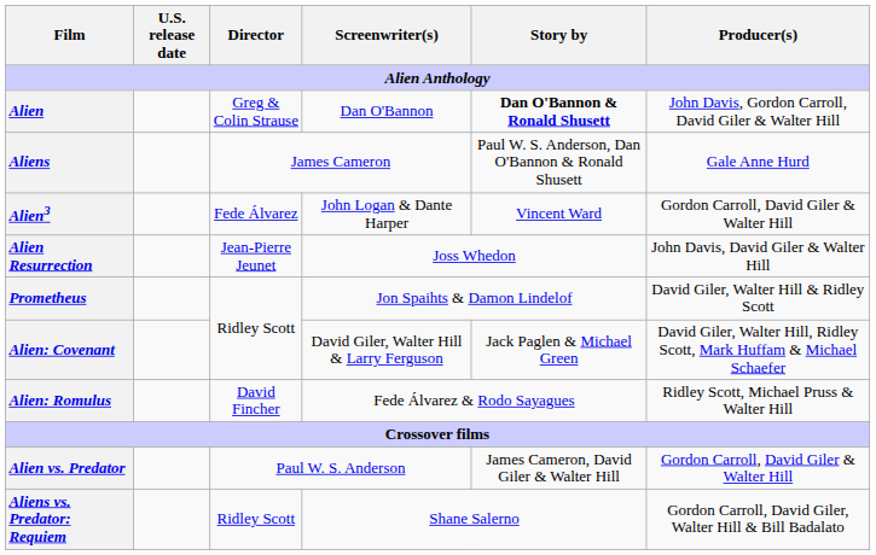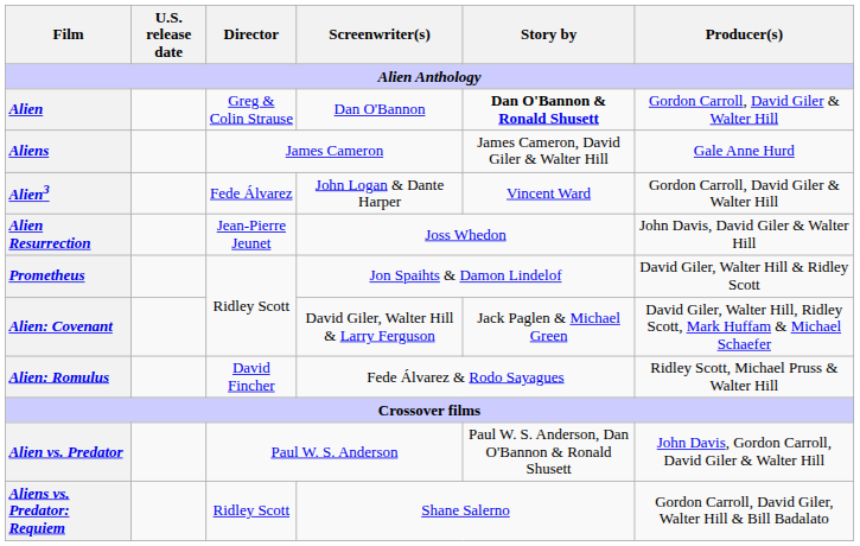Alien | Producer(s): John Davis, Gordon Carroll, David Giler & Walter Hill -> Gordon Carroll, David Giler & Walter Hill
Aliens | Story by: Paul W. S. Anderson, Dan O'Bannon & Ronald Shusett -> James Cameron, David Giler & Walter Hill
Alien vs. Predator | Story by: James Cameron, David Giler & Walter Hill -> Paul W. S. Anderson, Dan O'Bannon & Ronald Shusett
Alien vs. Predator | Producer(s): Gordon Carroll, David Giler & Walter Hill -> John Davis, Gordon Carroll, David Giler & Walter Hill
